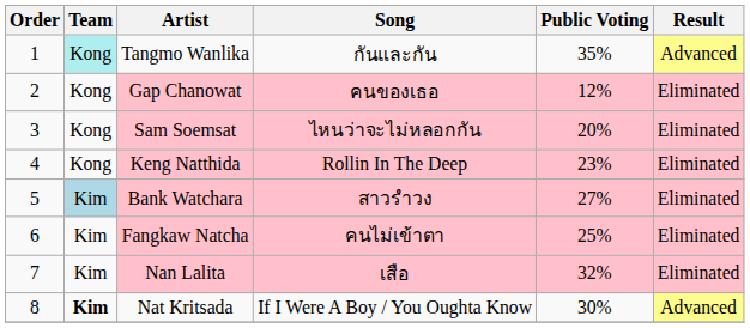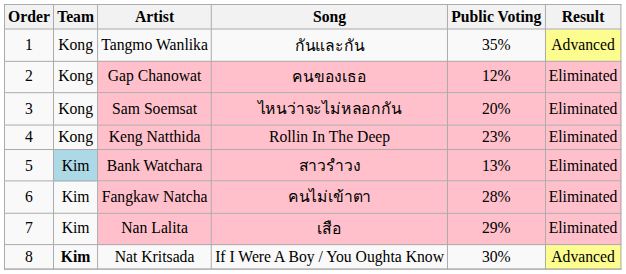Tangmo Wanlika | Team: paleturquoise background -> no background
Bank Watchara | Public Voting: 27% -> 13%
Fangkaw Natcha | Public Voting: 25% -> 28%
Nan Lalita | Public Voting: 32% -> 29%
